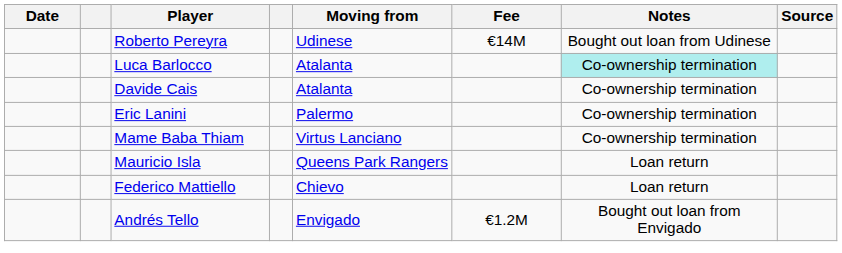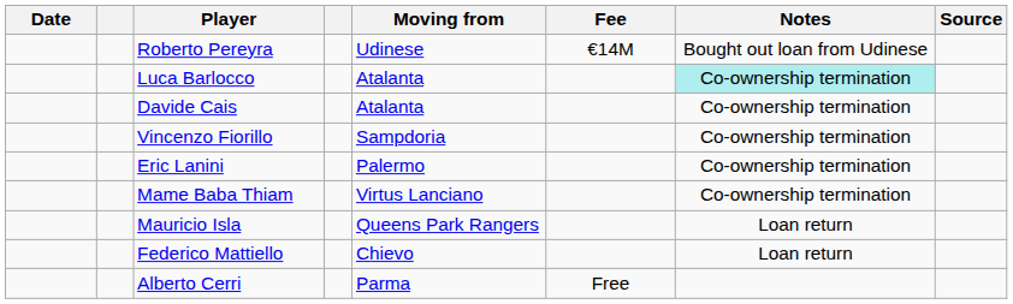+ row: Vincenzo Fiorillo | Sampdoria | Co-ownership termination
- row: Andrés Tello | Envigado | €1.2M | Bought out loan from Envigado
+ row: Alberto Cerri | Parma | Free
